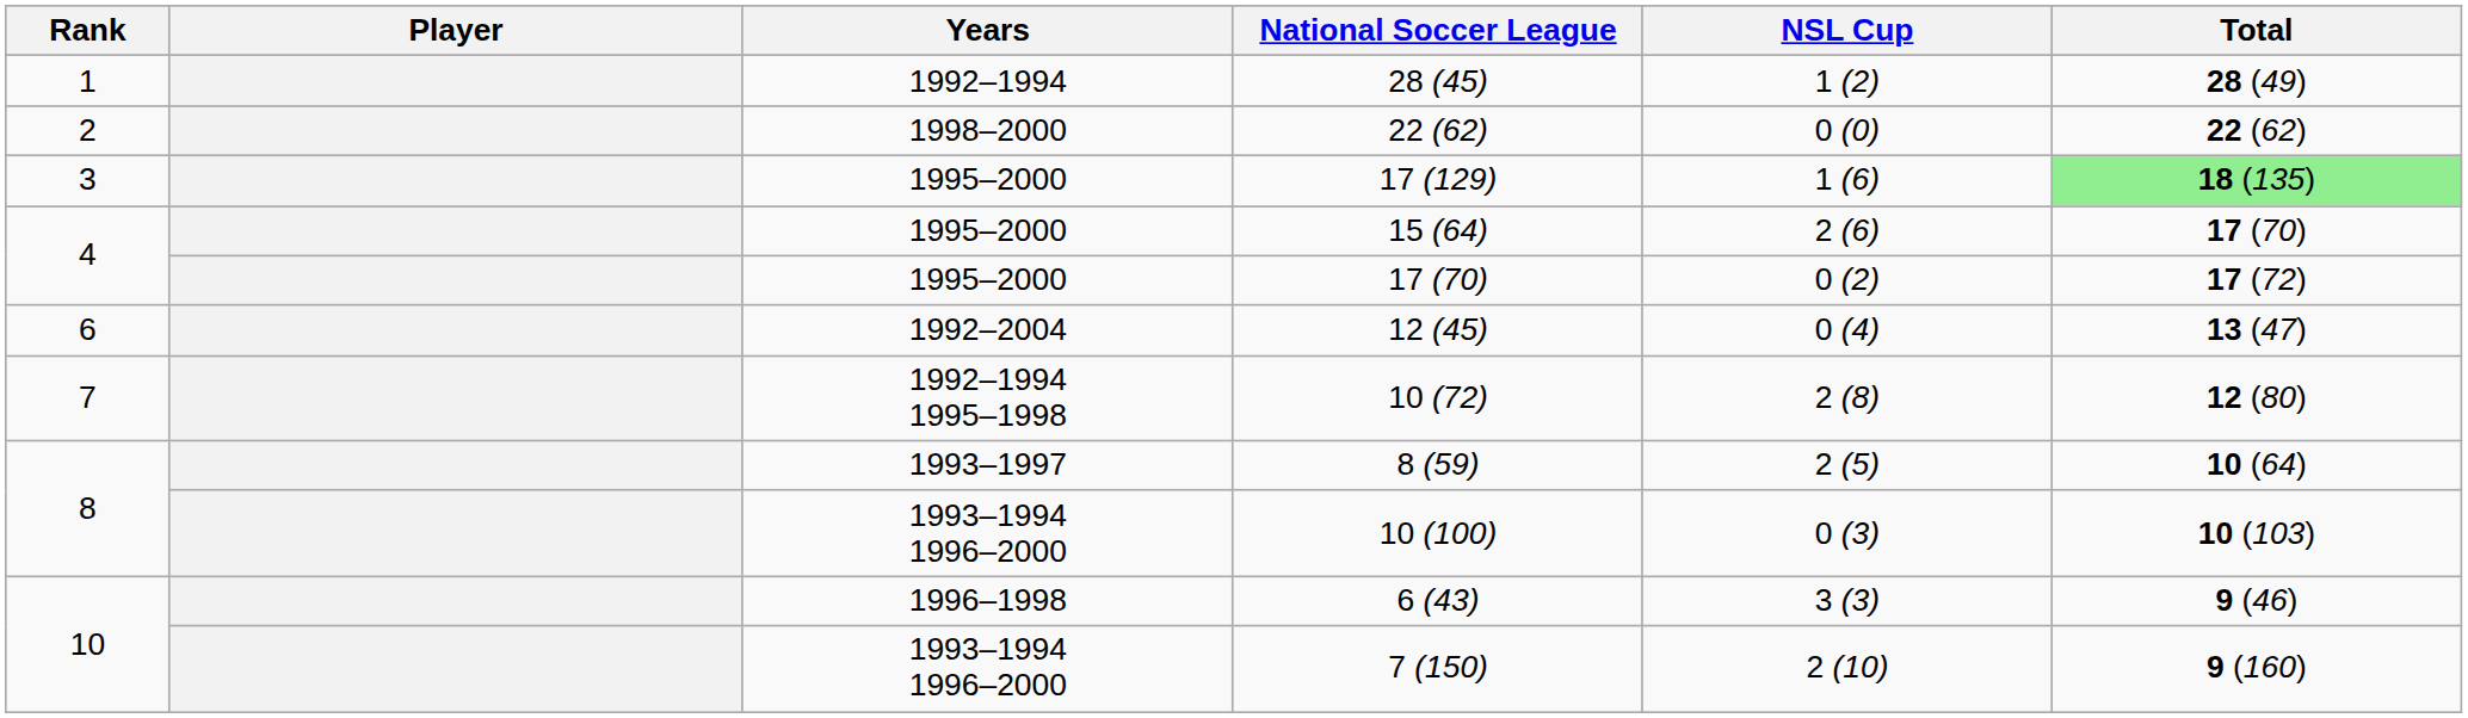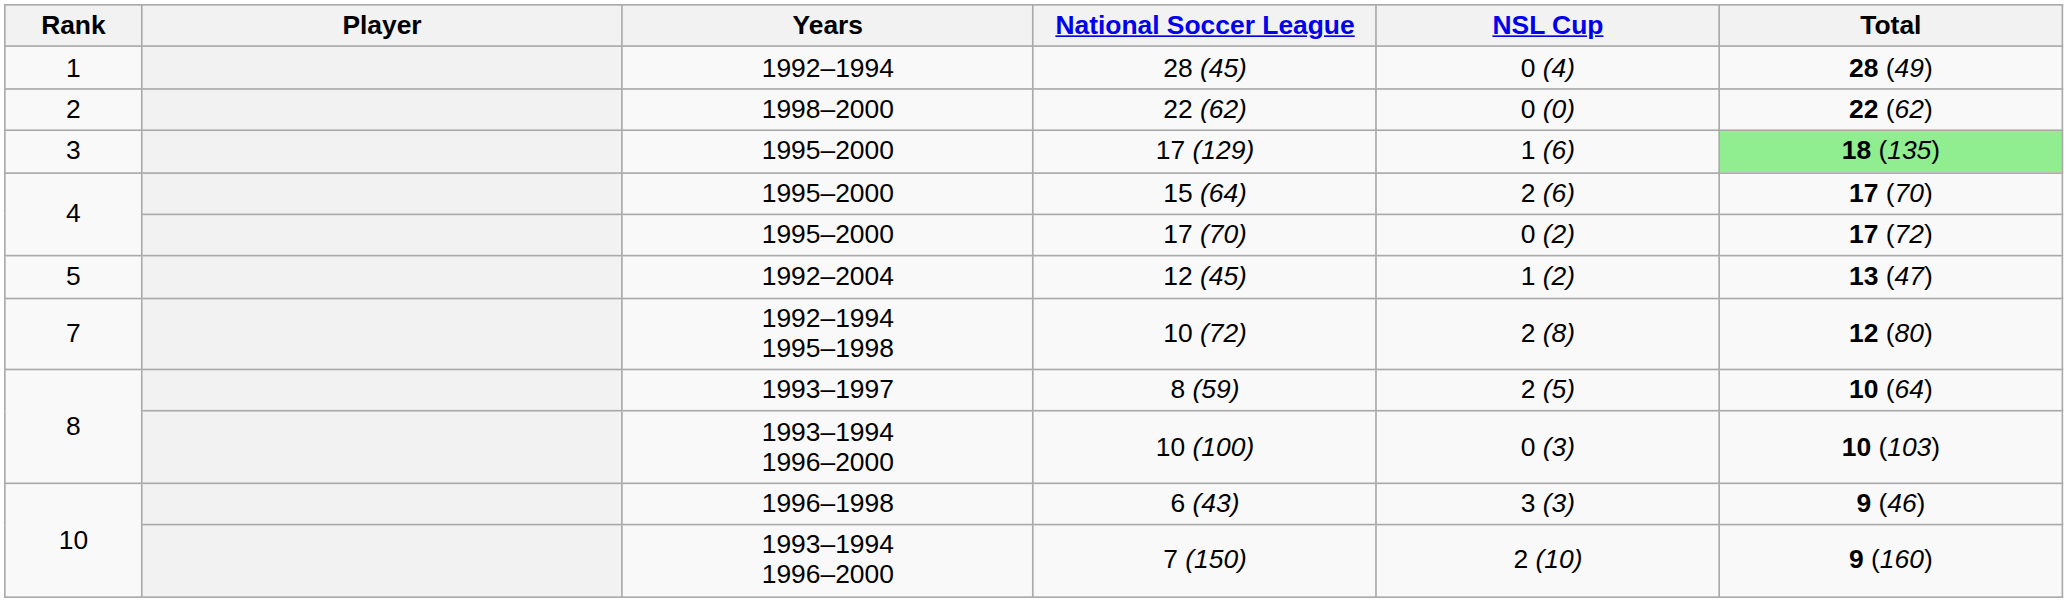28 (45) | NSL Cup: 1 (2) -> 0 (4)
12 (45) | Rank: 6 -> 5
12 (45) | NSL Cup: 0 (4) -> 1 (2)
